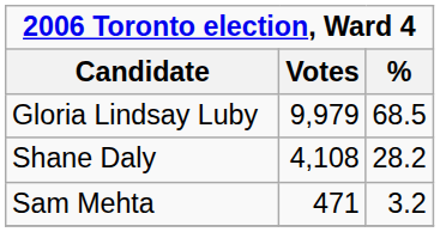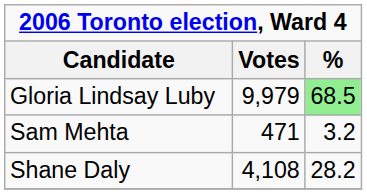Gloria Lindsay Luby | %: no background -> lightgreen background
rows swapped: Shane Daly <-> Sam Mehta
